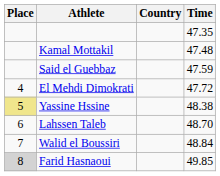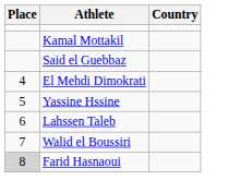- column: Time | 47.35 | 47.48 | 47.59 | 47.72 | 48.38 | 48.70 | 48.84 | 49.85
Yassine Hssine | Place: khaki background -> no background
